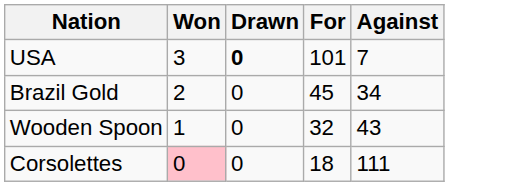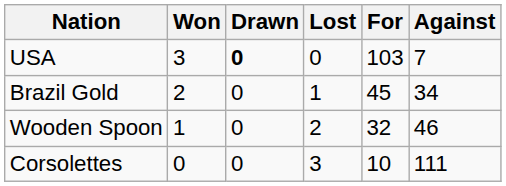+ column: Lost | 0 | 1 | 2 | 3
USA | For: 101 -> 103
Wooden Spoon | Against: 43 -> 46
Corsolettes | Won: pink background -> no background
Corsolettes | For: 18 -> 10
